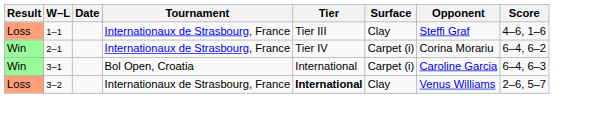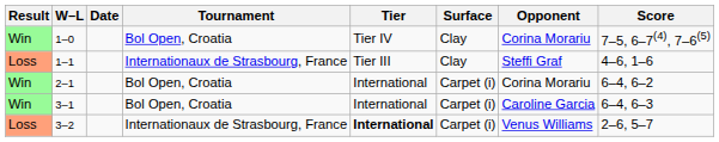+ row: Win | 1–0 | Bol Open, Croatia | Tier IV | Clay | Corina Morariu | 7–5, 6–7(4), 7–6(5)
2–1 | Tournament: Internationaux de Strasbourg, France -> Bol Open, Croatia
2–1 | Tier: Tier IV -> International
3–2 | Surface: Clay -> Carpet (i)
